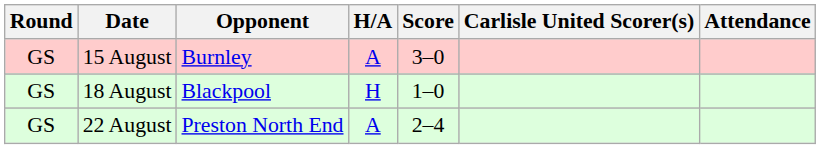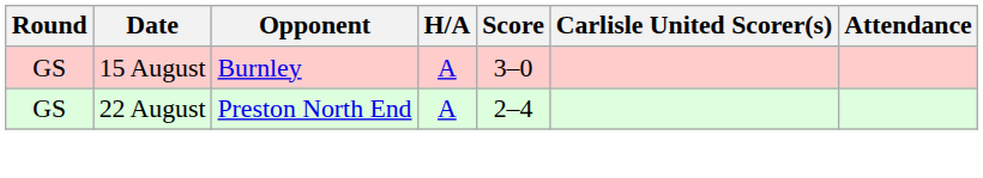- row: GS | 18 August | Blackpool | H | 1–0
